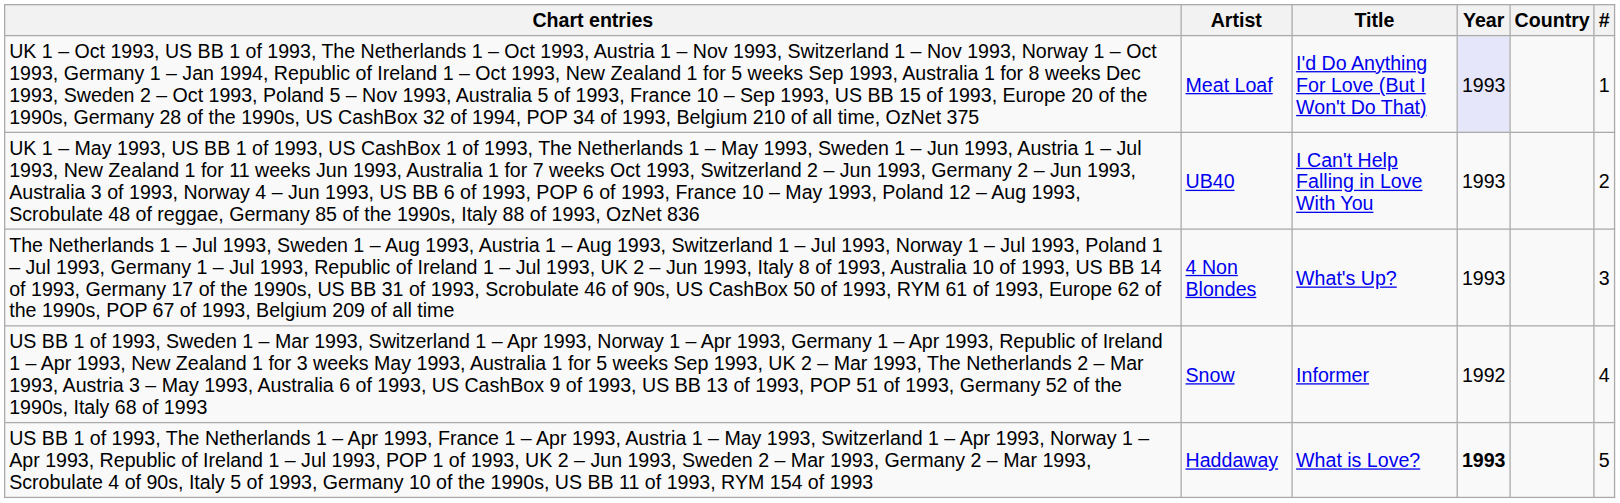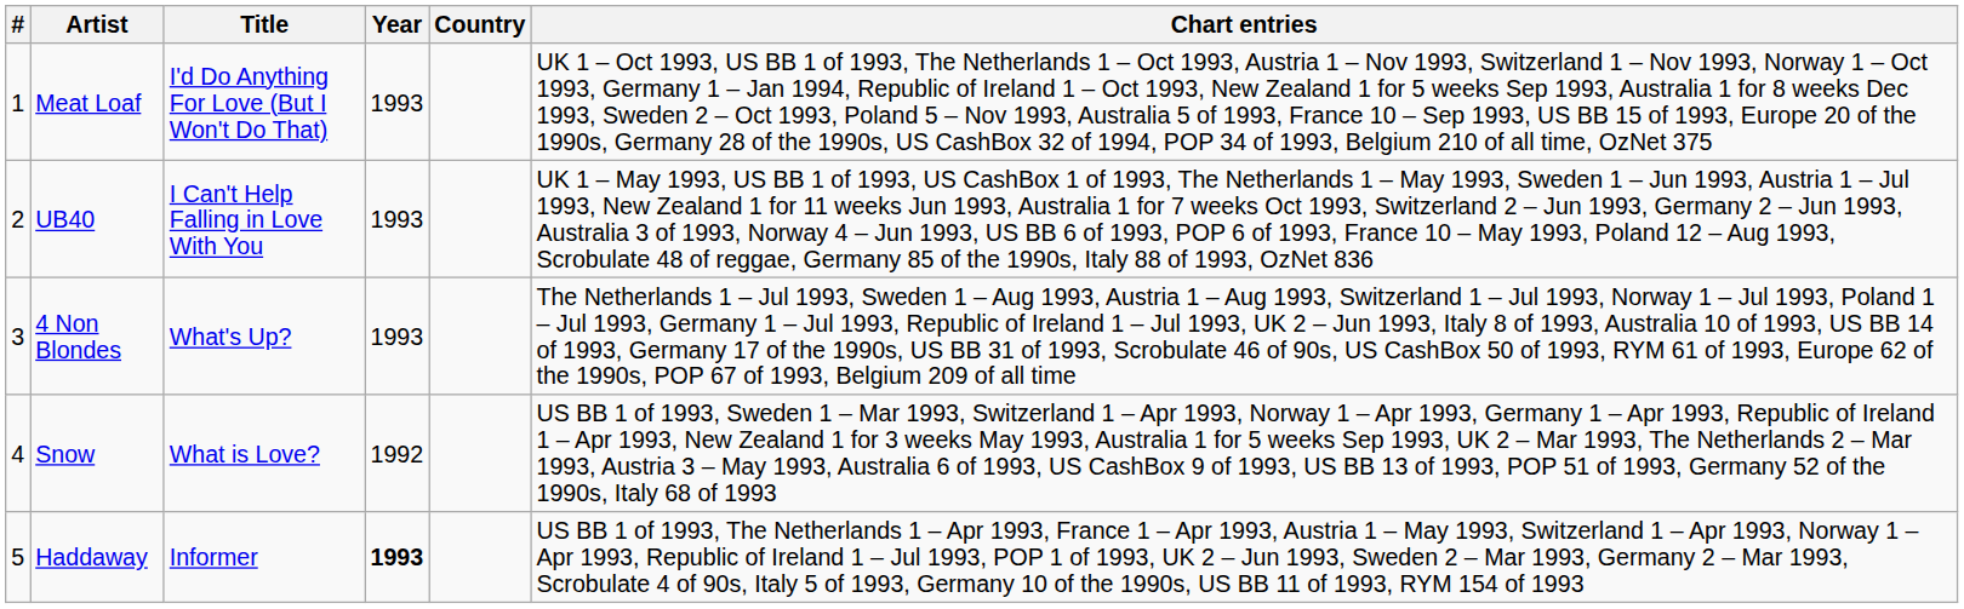columns swapped: # <-> Chart entries
Meat Loaf | Year: lavender background -> no background
Snow | Title: Informer -> What is Love?
Haddaway | Title: What is Love? -> Informer
